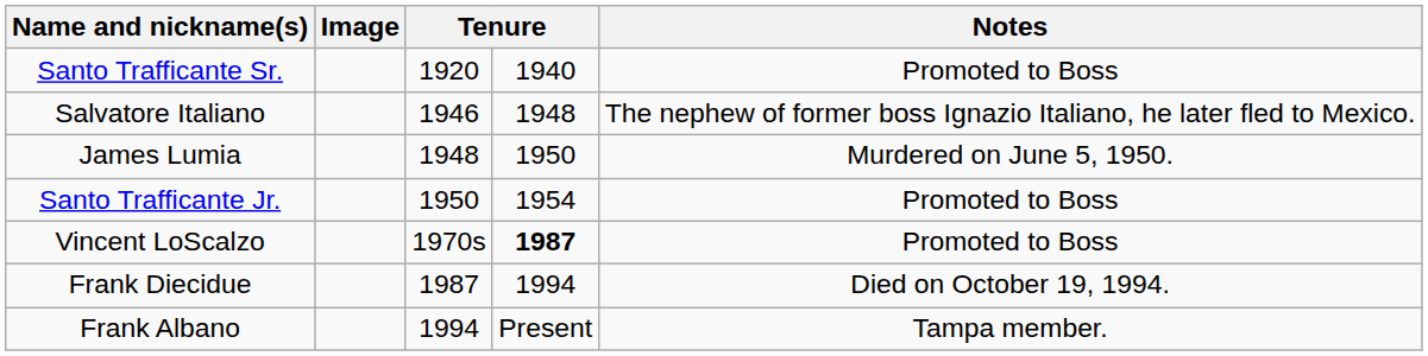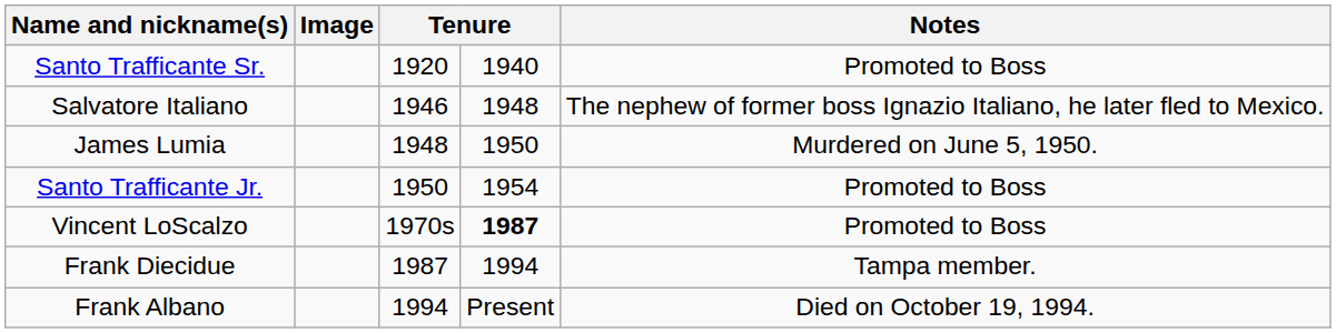Frank Diecidue | Notes: Died on October 19, 1994. -> Tampa member.
Frank Albano | Notes: Tampa member. -> Died on October 19, 1994.
